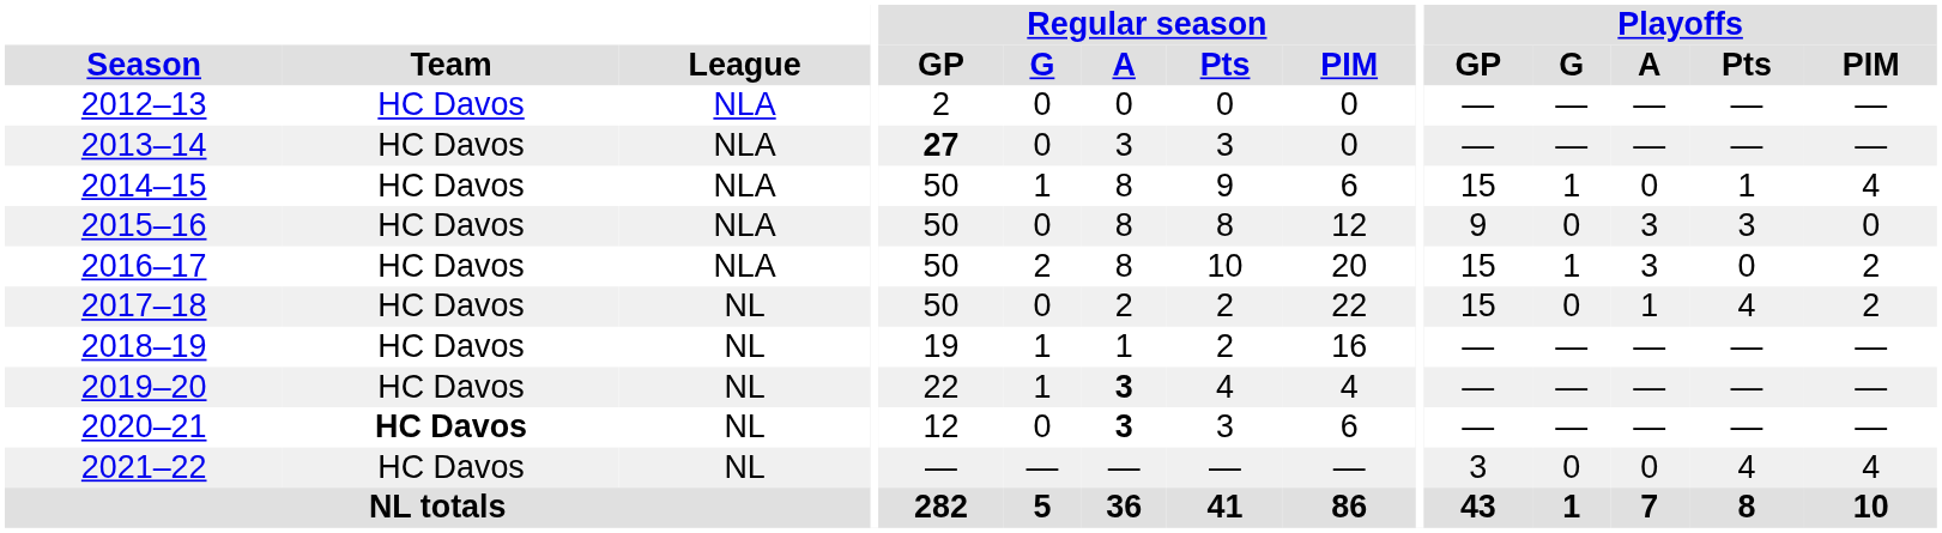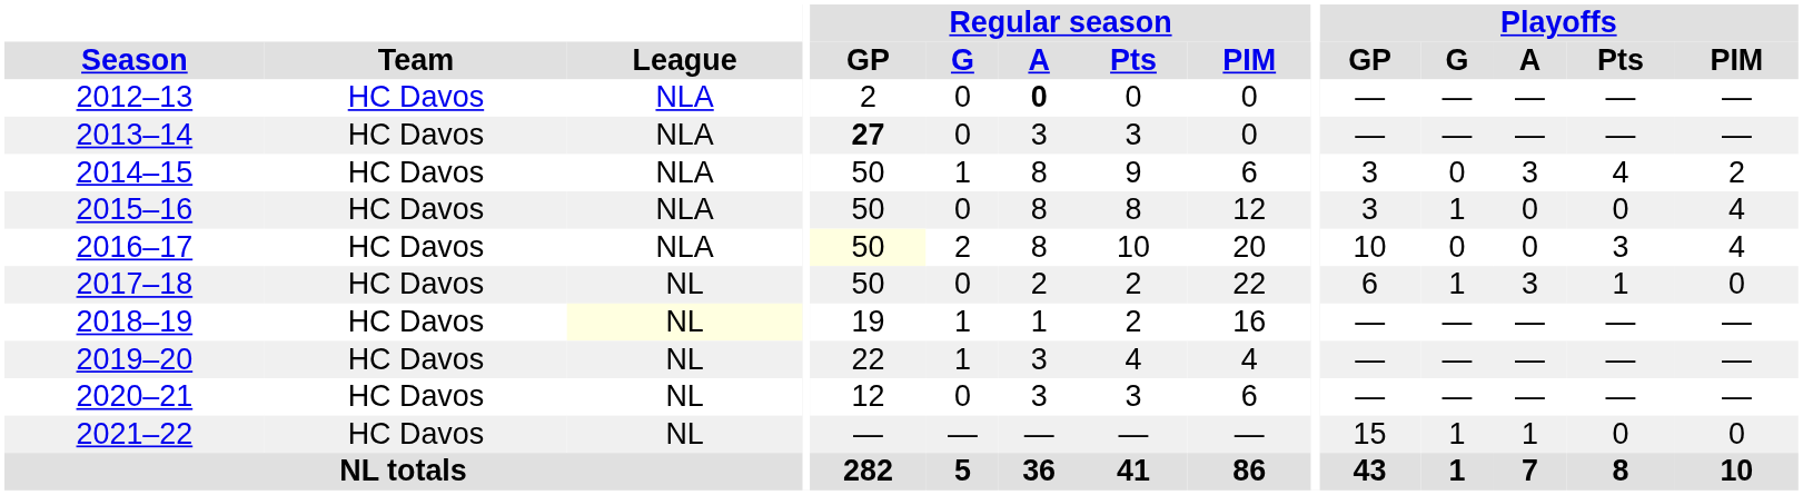2012–13 | Regular season / A: normal -> bold
2014–15 | Playoffs / GP: 15 -> 3
2014–15 | Playoffs / G: 1 -> 0
2014–15 | Playoffs / A: 0 -> 3
2014–15 | Playoffs / Pts: 1 -> 4
2014–15 | Playoffs / PIM: 4 -> 2
2015–16 | Playoffs / GP: 9 -> 3
2015–16 | Playoffs / G: 0 -> 1
2015–16 | Playoffs / A: 3 -> 0
2015–16 | Playoffs / Pts: 3 -> 0
2015–16 | Playoffs / PIM: 0 -> 4
2016–17 | Regular season / GP: no background -> lightyellow background
2016–17 | Playoffs / GP: 15 -> 10
2016–17 | Playoffs / G: 1 -> 0
2016–17 | Playoffs / A: 3 -> 0
2016–17 | Playoffs / Pts: 0 -> 3
2016–17 | Playoffs / PIM: 2 -> 4
2017–18 | Playoffs / GP: 15 -> 6
2017–18 | Playoffs / G: 0 -> 1
2017–18 | Playoffs / A: 1 -> 3
2017–18 | Playoffs / Pts: 4 -> 1
2017–18 | Playoffs / PIM: 2 -> 0
2018–19 | League: no background -> lightyellow background
2019–20 | Regular season / A: bold -> normal
2020–21 | Team: bold -> normal
2020–21 | Regular season / A: bold -> normal
2021–22 | Playoffs / GP: 3 -> 15
2021–22 | Playoffs / G: 0 -> 1
2021–22 | Playoffs / A: 0 -> 1
2021–22 | Playoffs / Pts: 4 -> 0
2021–22 | Playoffs / PIM: 4 -> 0
